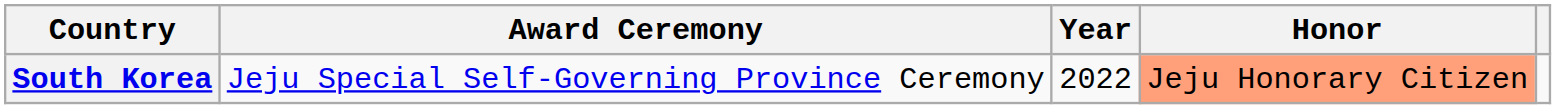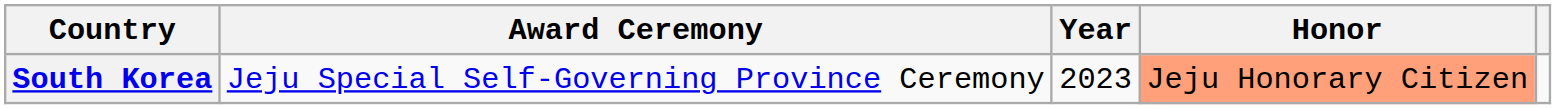South Korea | Year: 2022 -> 2023
